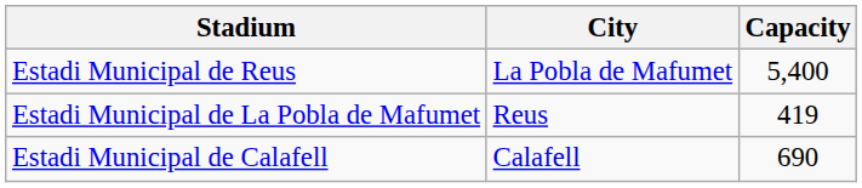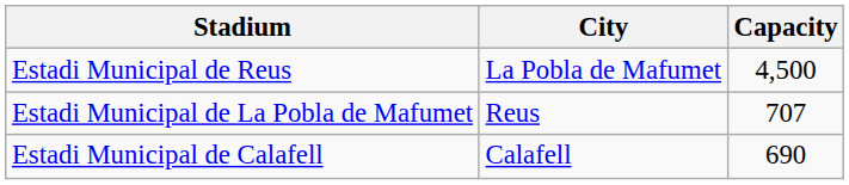Estadi Municipal de Reus | Capacity: 5,400 -> 4,500
Estadi Municipal de La Pobla de Mafumet | Capacity: 419 -> 707
